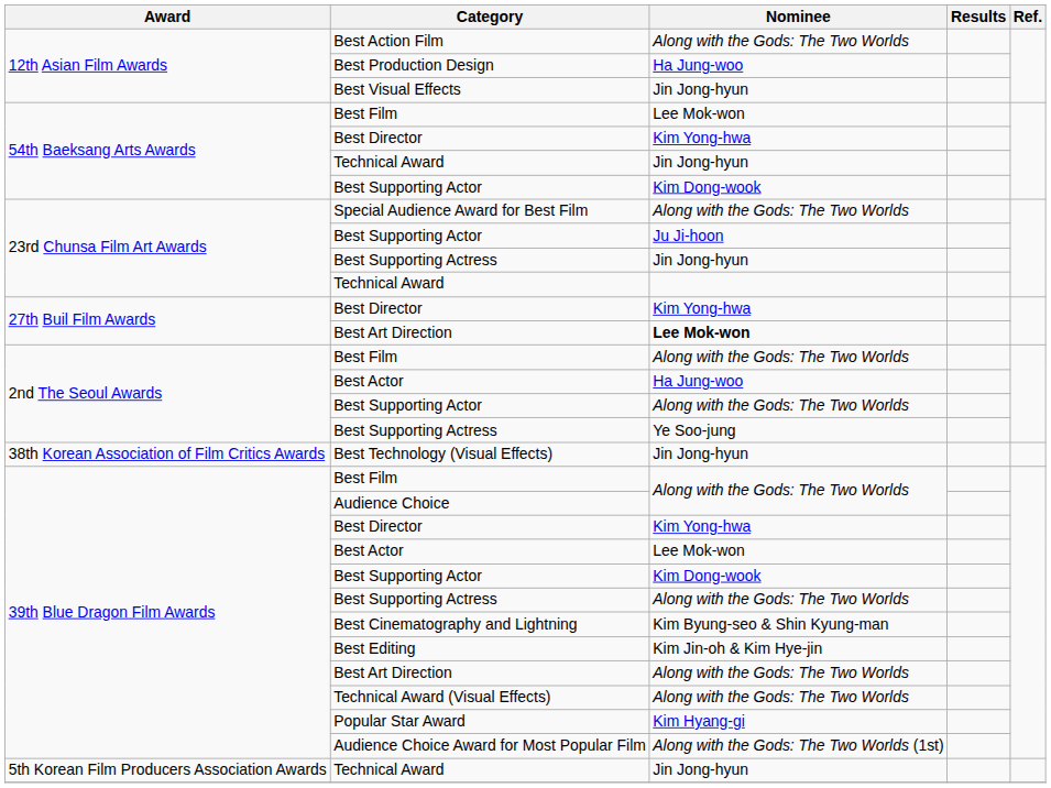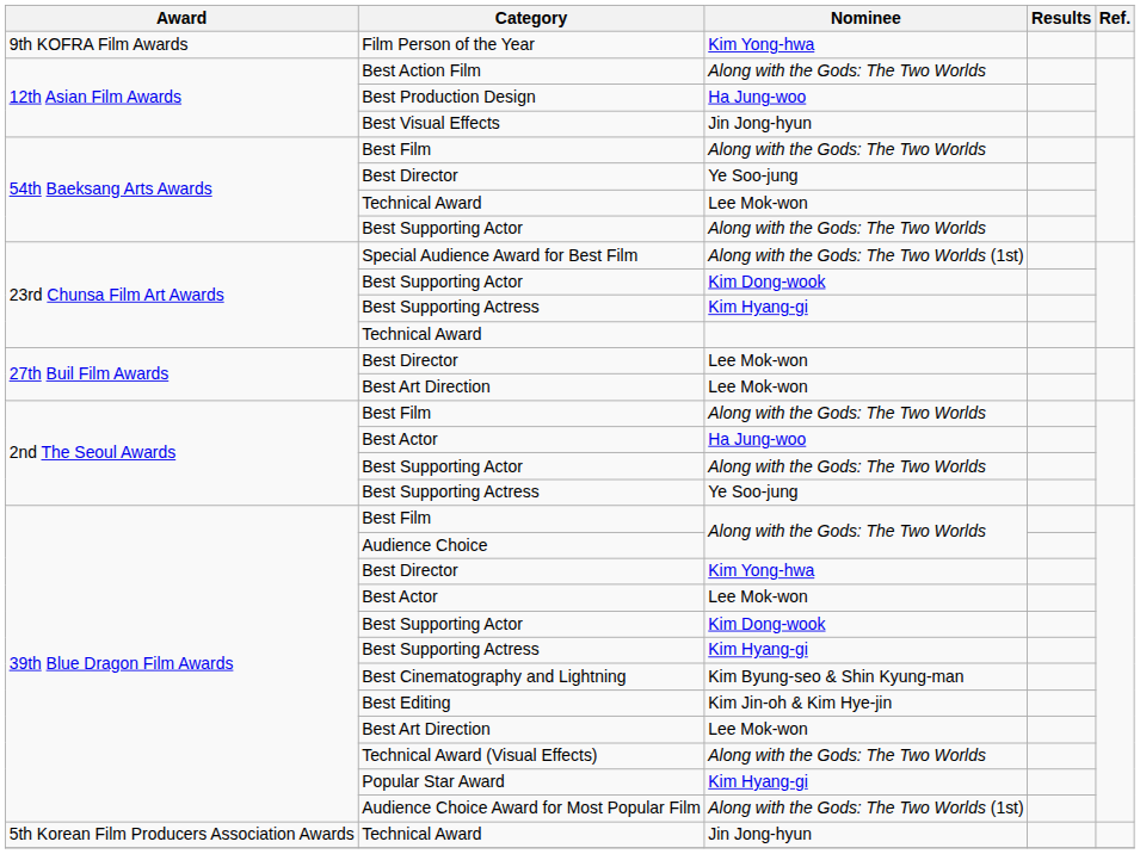+ row: 9th KOFRA Film Awards | Film Person of the Year | Kim Yong-hwa
54th Baeksang Arts Awards / Best Film | Nominee: Lee Mok-won -> Along with the Gods: The Two Worlds
54th Baeksang Arts Awards / Best Director | Nominee: Kim Yong-hwa -> Ye Soo-jung
54th Baeksang Arts Awards / Technical Award | Nominee: Jin Jong-hyun -> Lee Mok-won
54th Baeksang Arts Awards / Best Supporting Actor | Nominee: Kim Dong-wook -> Along with the Gods: The Two Worlds
Special Audience Award for Best Film | Nominee: Along with the Gods: The Two Worlds -> Along with the Gods: The Two Worlds (1st)
23rd Chunsa Film Art Awards / Best Supporting Actor | Nominee: Ju Ji-hoon -> Kim Dong-wook
23rd Chunsa Film Art Awards / Best Supporting Actress | Nominee: Jin Jong-hyun -> Kim Hyang-gi
27th Buil Film Awards / Best Director | Nominee: Kim Yong-hwa -> Lee Mok-won
27th Buil Film Awards / Best Art Direction | Nominee: bold -> normal
- row: 38th Korean Association of Film Critics Awards | Best Technology (Visual Effects) | Jin Jong-hyun
39th Blue Dragon Film Awards / Best Supporting Actress | Nominee: Along with the Gods: The Two Worlds -> Kim Hyang-gi
39th Blue Dragon Film Awards / Best Art Direction | Nominee: Along with the Gods: The Two Worlds -> Lee Mok-won
